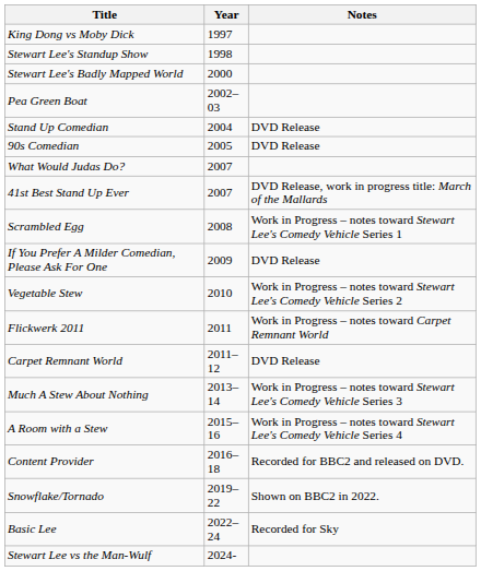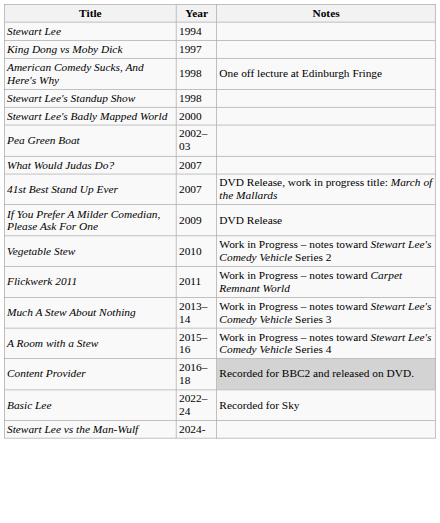+ row: Stewart Lee | 1994
+ row: American Comedy Sucks, And Here's Why | 1998 | One off lecture at Edinburgh Fringe
- row: Stand Up Comedian | 2004 | DVD Release
- row: 90s Comedian | 2005 | DVD Release
- row: Scrambled Egg | 2008 | Work in Progress – notes toward Stewart Lee's Comedy Vehicle Series 1
- row: Carpet Remnant World | 2011–12 | DVD Release
Content Provider | Notes: no background -> lightgrey background
- row: Snowflake/Tornado | 2019–22 | Shown on BBC2 in 2022.
